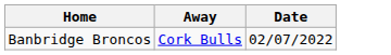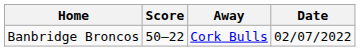+ column: Score | 50–22
